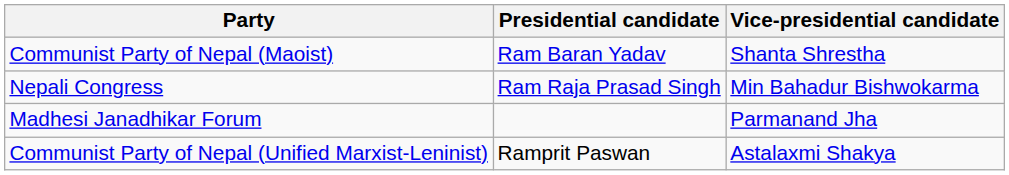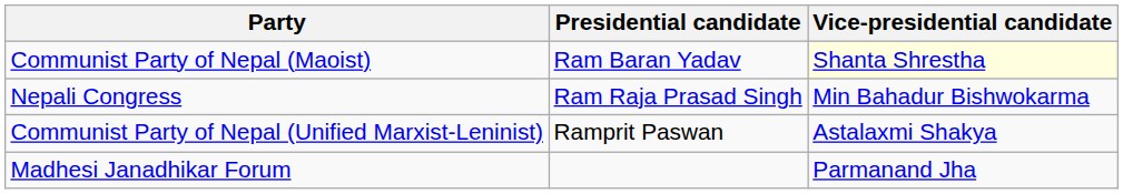Communist Party of Nepal (Maoist) | Vice-presidential candidate: no background -> lightyellow background
rows swapped: Communist Party of Nepal (Unified Marxist-Leninist) <-> Madhesi Janadhikar Forum
